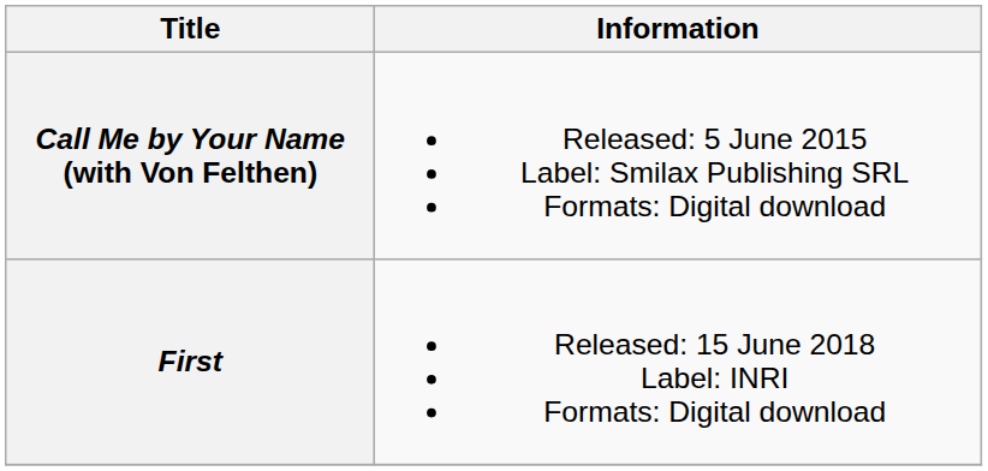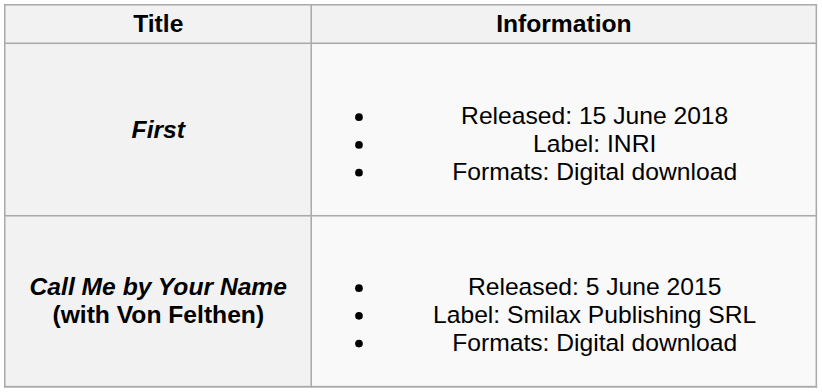rows swapped: Call Me by Your Name (with Von Felthen) <-> First
